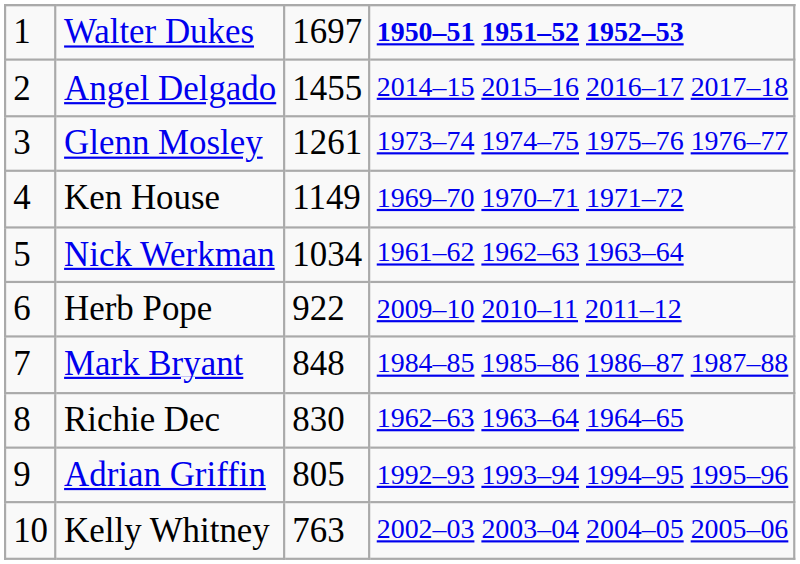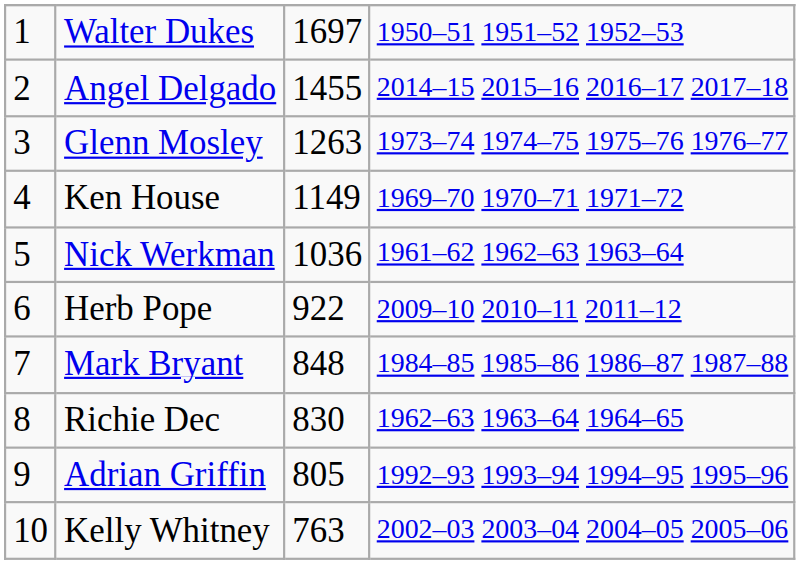Walter Dukes | column 4: bold -> normal
Glenn Mosley | column 3: 1261 -> 1263
Nick Werkman | column 3: 1034 -> 1036
